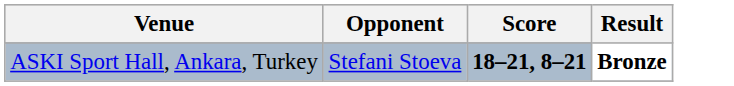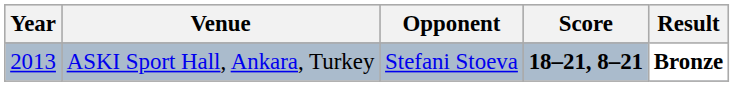+ column: Year | 2013
